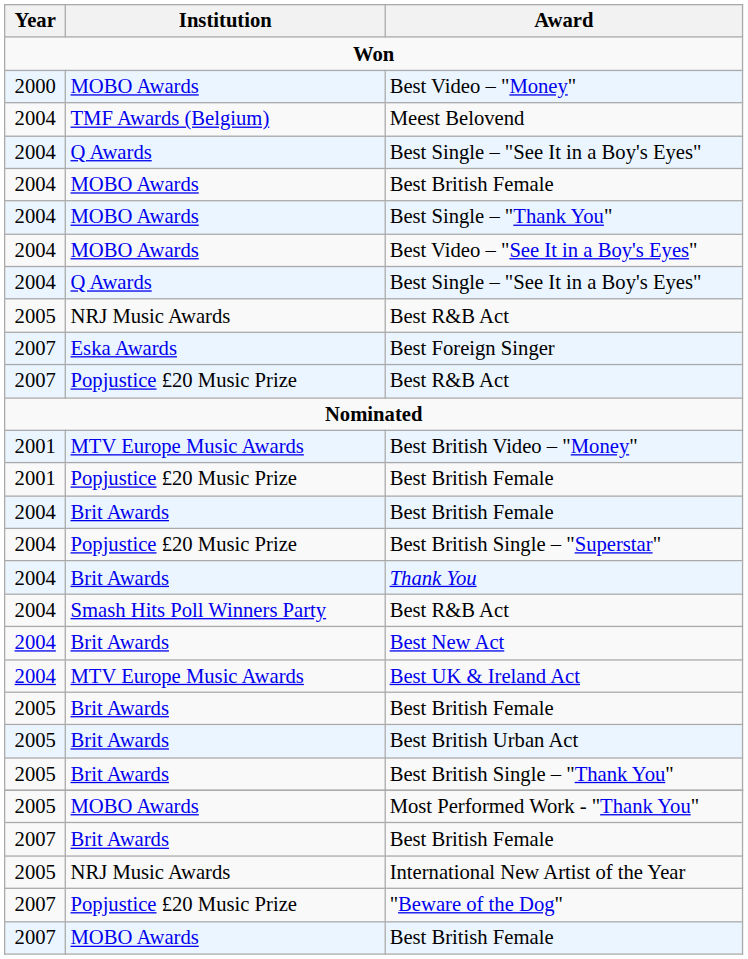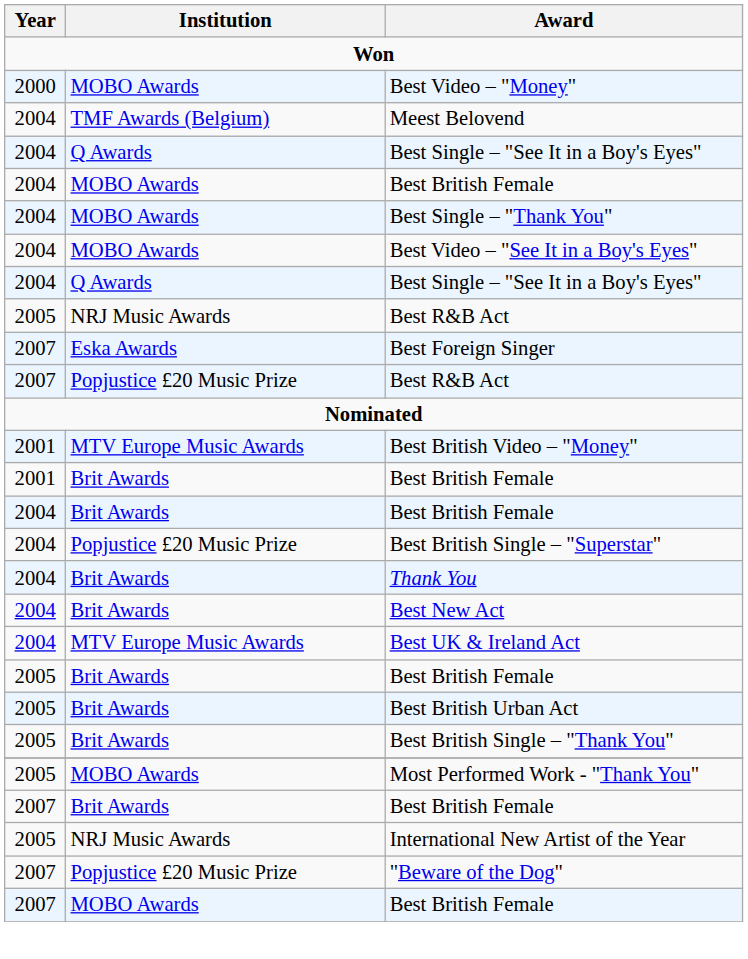2001 / Best British Female | Institution: Popjustice £20 Music Prize -> Brit Awards
- row: 2004 | Smash Hits Poll Winners Party | Best R&B Act
